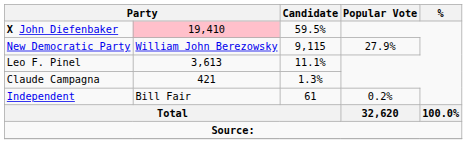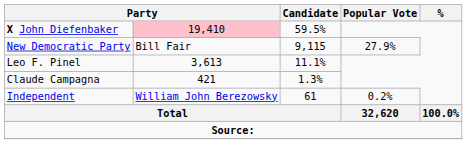New Democratic Party | column 2: William John Berezowsky -> Bill Fair
Independent | column 2: Bill Fair -> William John Berezowsky
